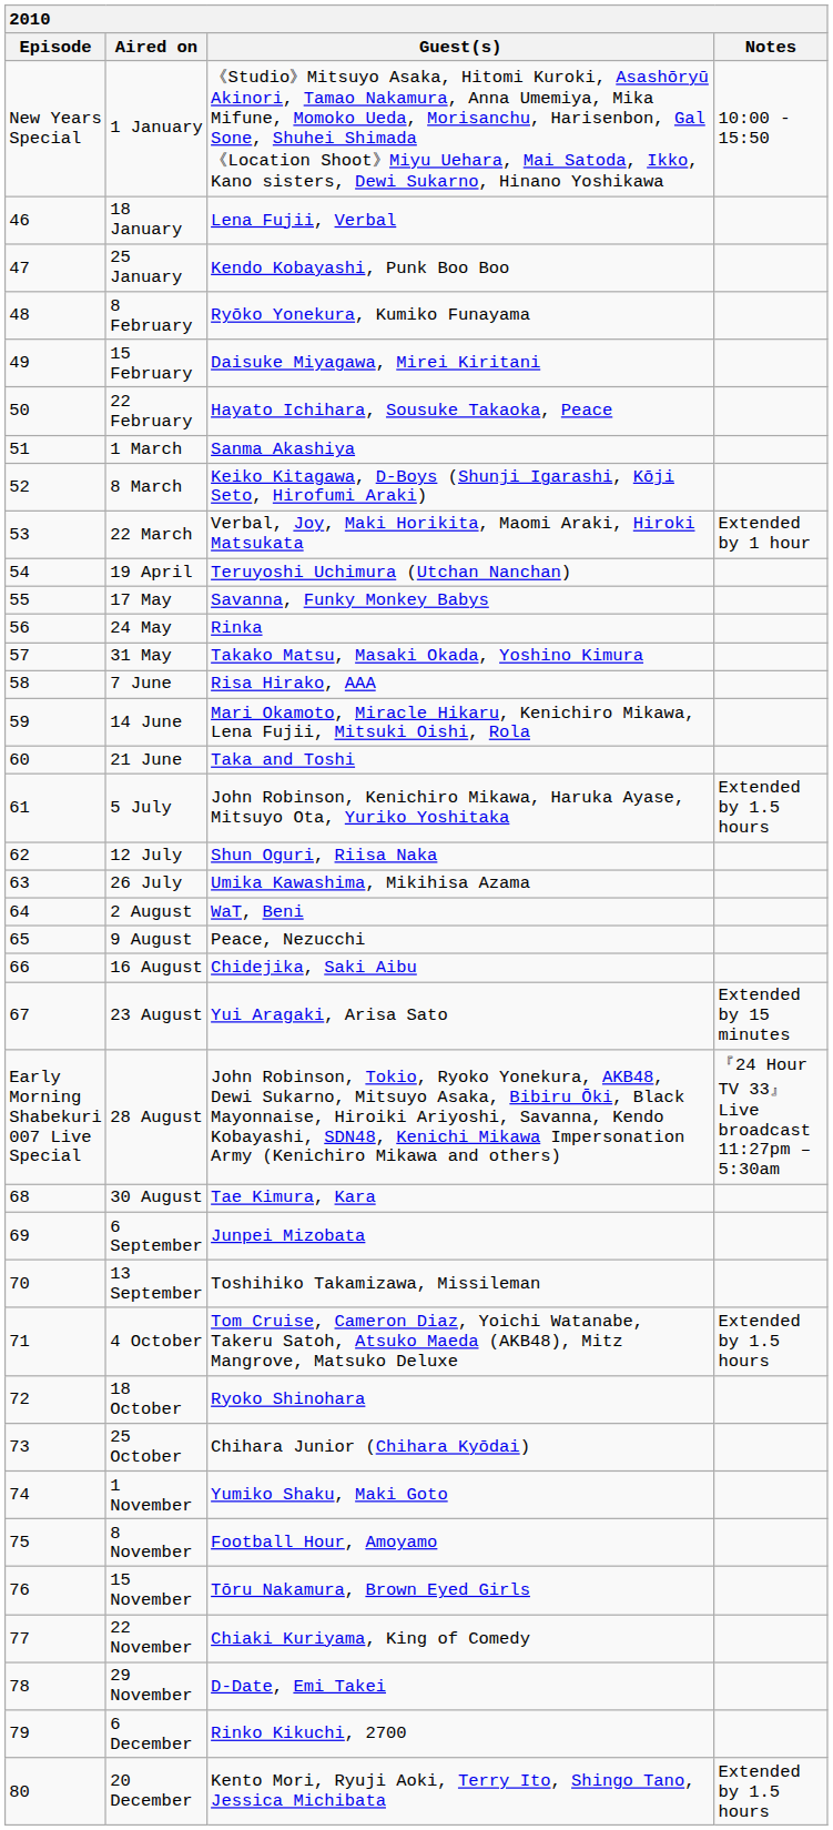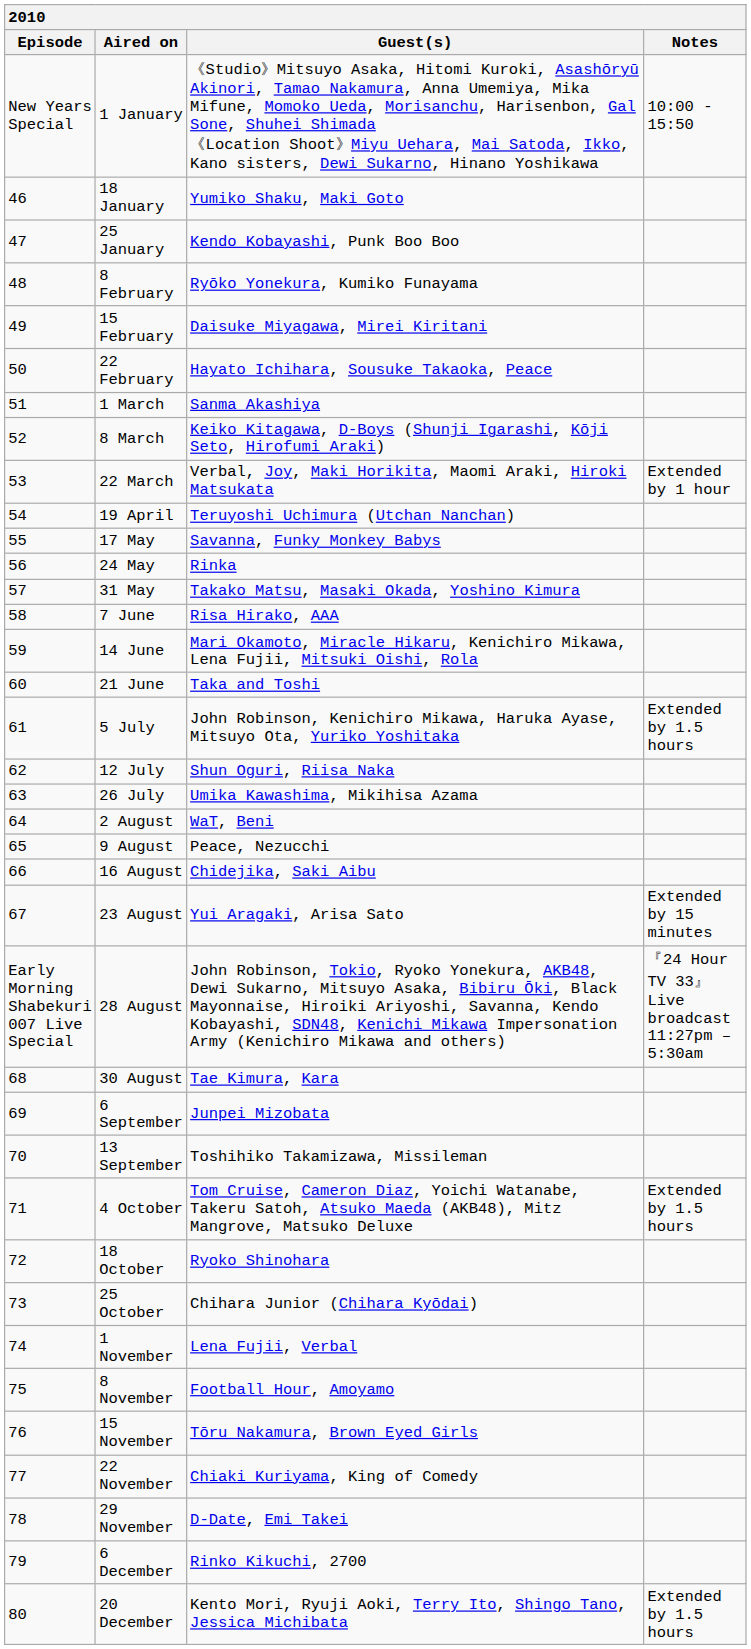18 January | Guest(s): Lena Fujii, Verbal -> Yumiko Shaku, Maki Goto
1 November | Guest(s): Yumiko Shaku, Maki Goto -> Lena Fujii, Verbal
